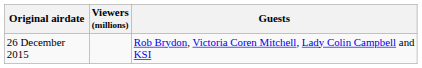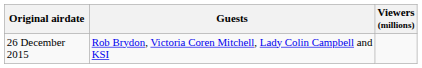columns swapped: Guests <-> Viewers (millions)
